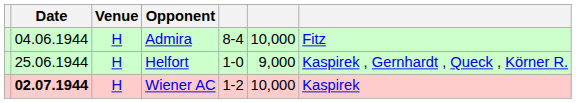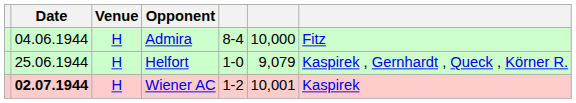Helfort | column 6: 9,000 -> 9,079
Wiener AC | column 6: 10,000 -> 10,001
